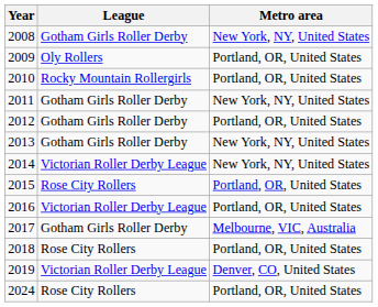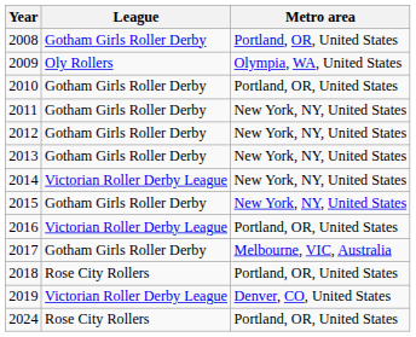2008 | Metro area: New York, NY, United States -> Portland, OR, United States
2009 | Metro area: Portland, OR, United States -> Olympia, WA, United States
2010 | League: Rocky Mountain Rollergirls -> Gotham Girls Roller Derby
2012 | Metro area: Portland, OR, United States -> New York, NY, United States
2015 | League: Rose City Rollers -> Gotham Girls Roller Derby
2015 | Metro area: Portland, OR, United States -> New York, NY, United States
